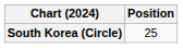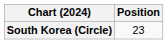South Korea (Circle) | Position: 25 -> 23
